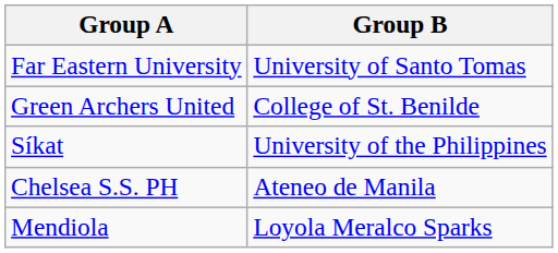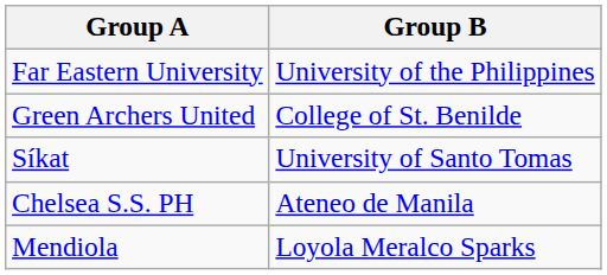Far Eastern University | Group B: University of Santo Tomas -> University of the Philippines
Síkat | Group B: University of the Philippines -> University of Santo Tomas
